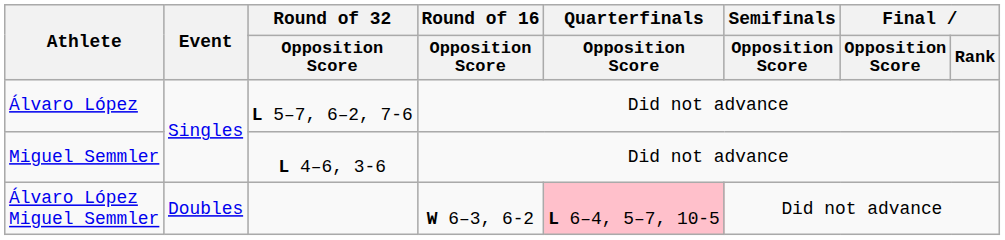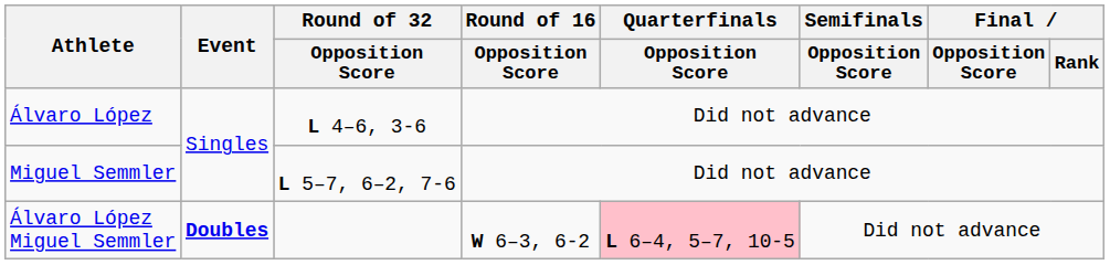Álvaro López | Round of 32 / Opposition Score: L 5–7, 6–2, 7-6 -> L 4–6, 3-6
Miguel Semmler | Round of 32 / Opposition Score: L 4–6, 3-6 -> L 5–7, 6–2, 7-6
Álvaro López Miguel Semmler | Event: normal -> bold
